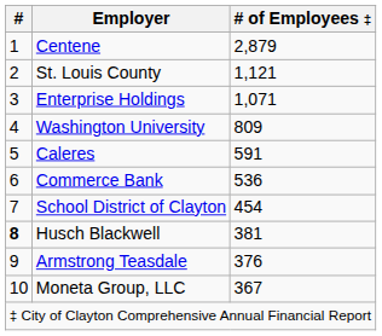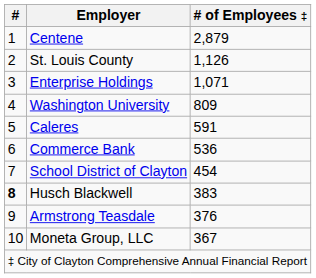St. Louis County | # of Employees ‡: 1,121 -> 1,126
Husch Blackwell | # of Employees ‡: 381 -> 383
